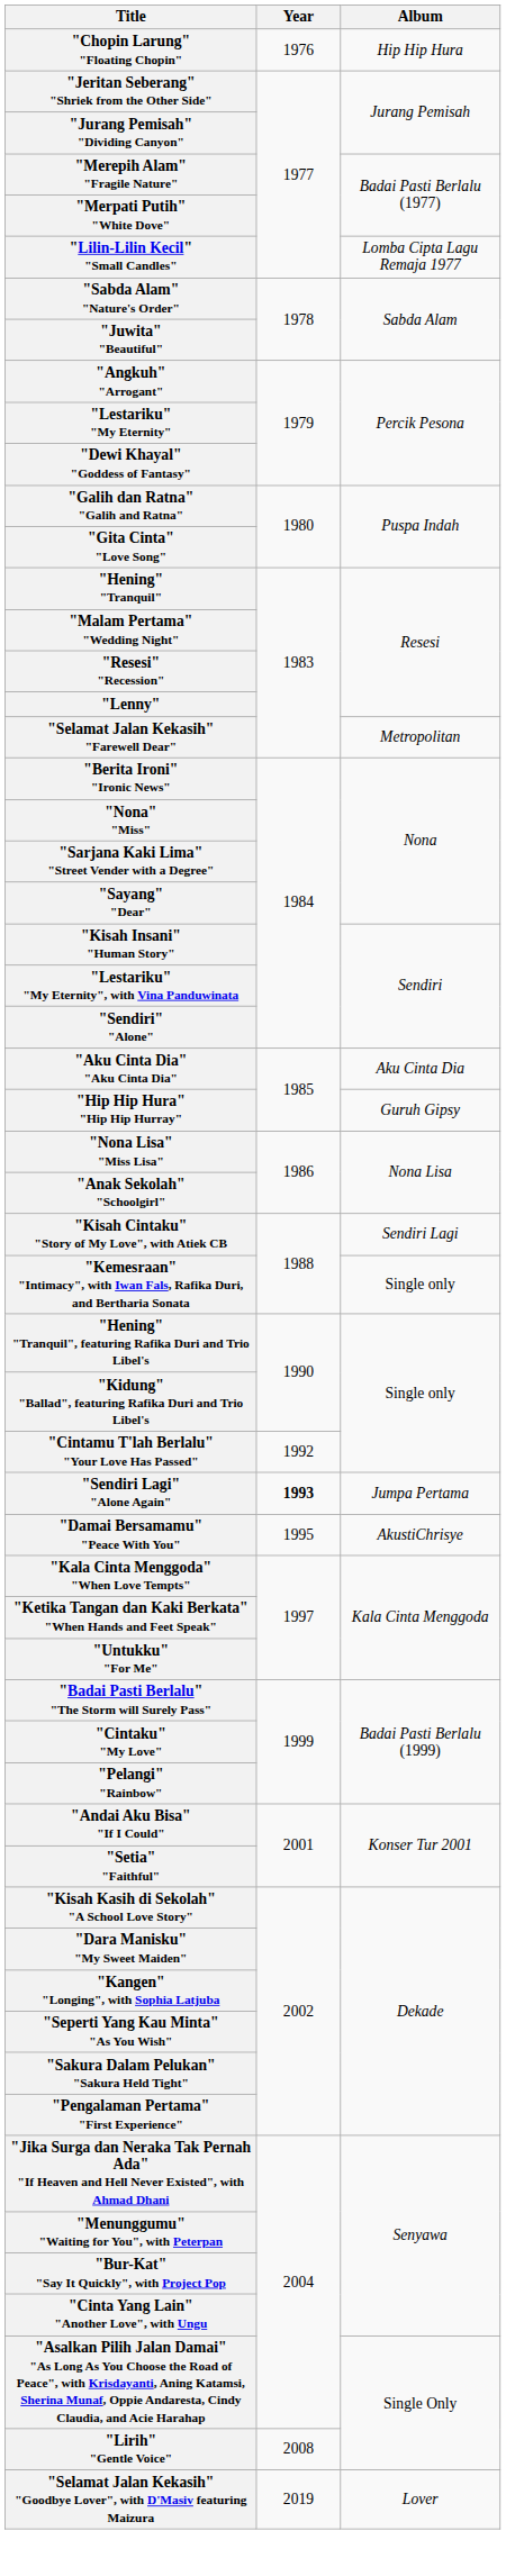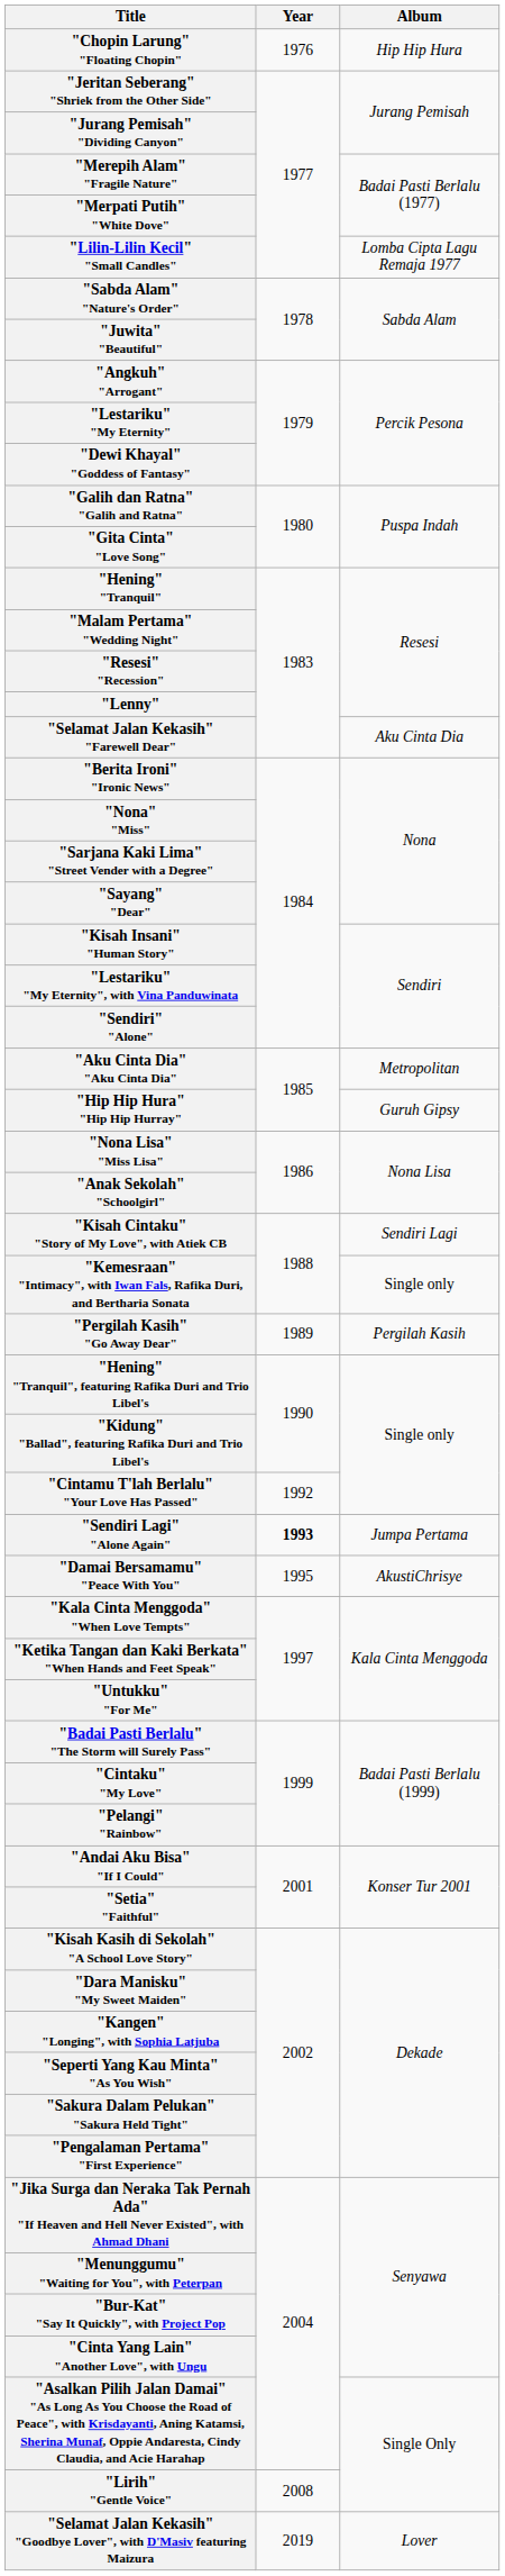"Selamat Jalan Kekasih" "Farewell Dear" | Album: Metropolitan -> Aku Cinta Dia
"Aku Cinta Dia" "Aku Cinta Dia" | Album: Aku Cinta Dia -> Metropolitan
+ row: "Pergilah Kasih" "Go Away Dear" | 1989 | Pergilah Kasih
